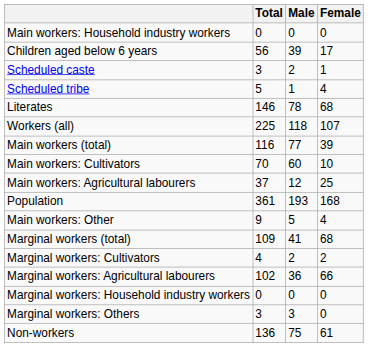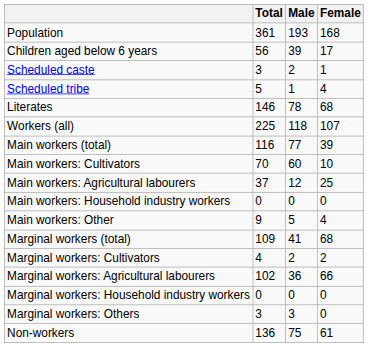rows swapped: Population <-> Main workers: Household industry workers
